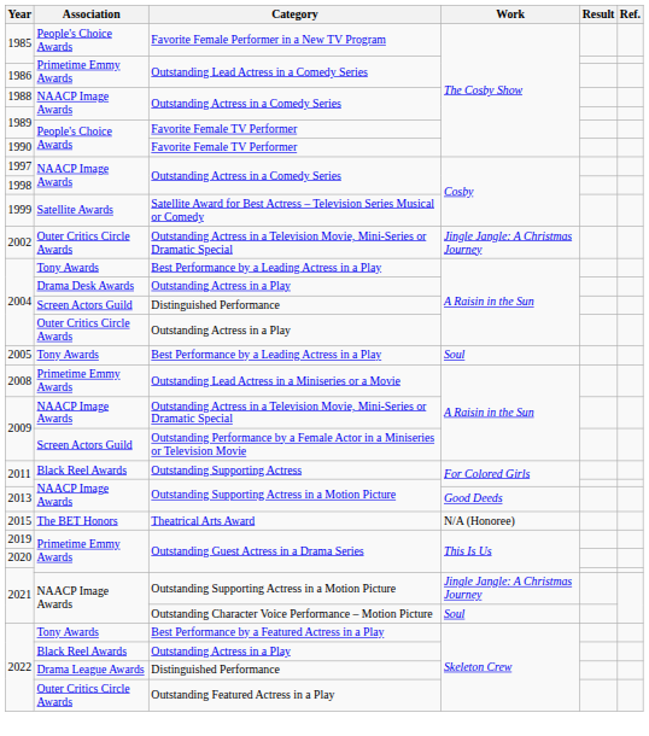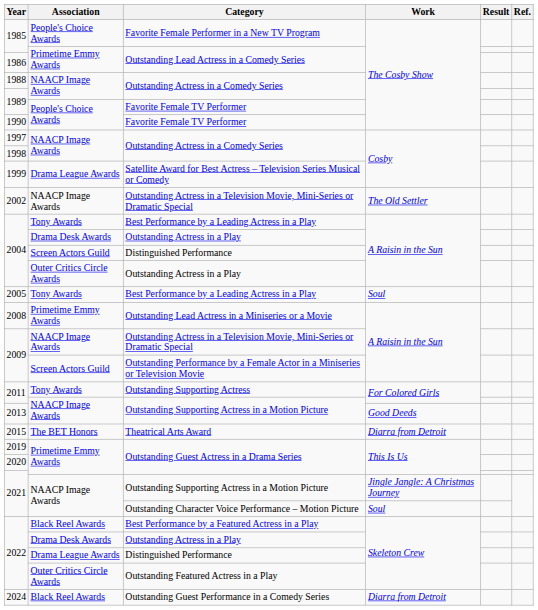1999 | Association: Satellite Awards -> Drama League Awards
2002 | Association: Outer Critics Circle Awards -> NAACP Image Awards
2002 | Work: Jingle Jangle: A Christmas Journey -> The Old Settler
2011 / Outstanding Supporting Actress | Association: Black Reel Awards -> Tony Awards
2015 | Work: N/A (Honoree) -> Diarra from Detroit
2022 / Best Performance by a Featured Actress in a Play | Association: Tony Awards -> Black Reel Awards
2022 / Outstanding Actress in a Play | Association: Black Reel Awards -> Drama Desk Awards
+ row: 2024 | Black Reel Awards | Outstanding Guest Performance in a Comedy Series | Diarra from Detroit
